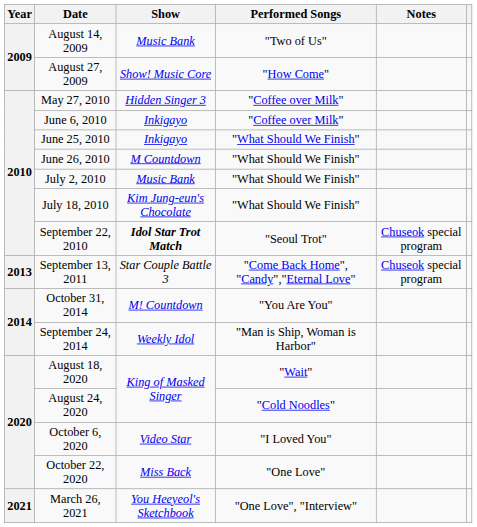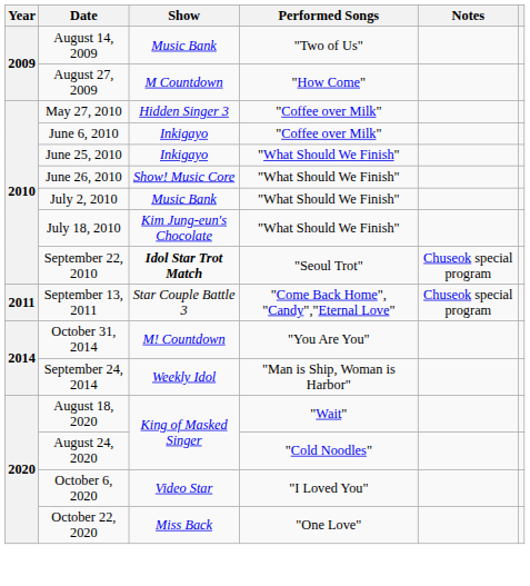August 27, 2009 | Show: Show! Music Core -> M Countdown
June 26, 2010 | Show: M Countdown -> Show! Music Core
September 13, 2011 | Year: 2013 -> 2011
- row: 2021 | March 26, 2021 | You Heeyeol's Sketchbook | "One Love", "Interview"
